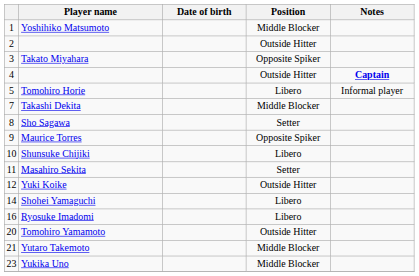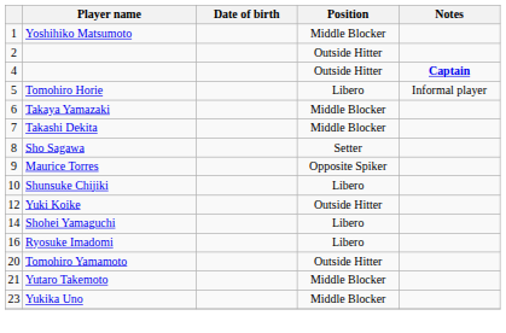- row: 3 | Takato Miyahara | Opposite Spiker
+ row: 6 | Takaya Yamazaki | Middle Blocker
- row: 11 | Masahiro Sekita | Setter
